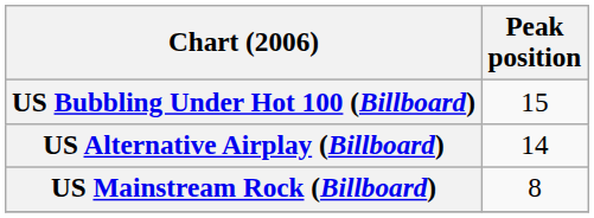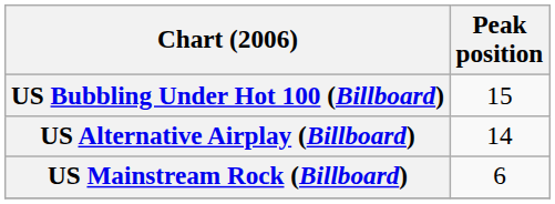US Mainstream Rock (Billboard) | Peak position: 8 -> 6
